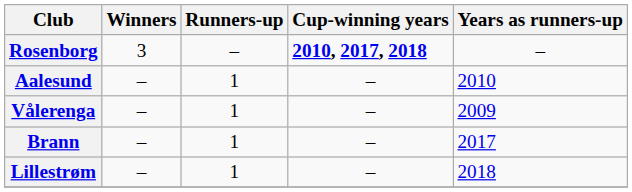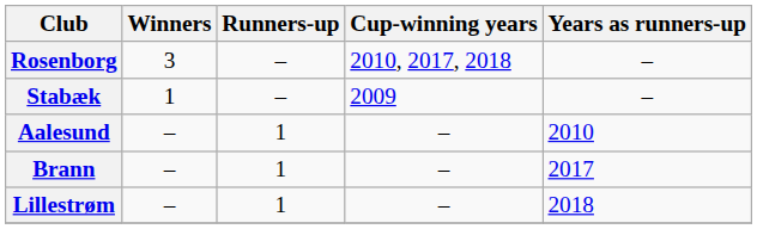Rosenborg | Cup-winning years: bold -> normal
+ row: Stabæk | 1 | – | 2009 | –
- row: Vålerenga | – | 1 | – | 2009
